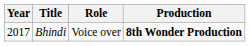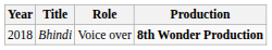Bhindi | Year: 2017 -> 2018
